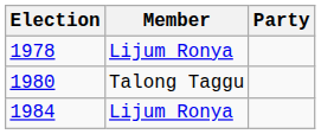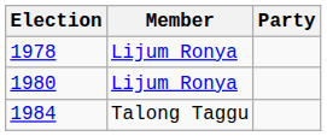1980 | Member: Talong Taggu -> Lijum Ronya
1984 | Member: Lijum Ronya -> Talong Taggu
